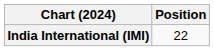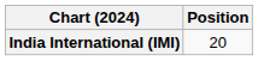India International (IMI) | Position: 22 -> 20
